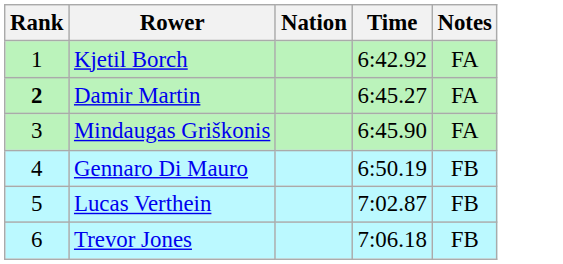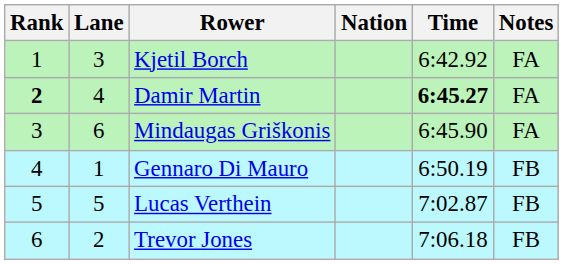+ column: Lane | 3 | 4 | 6 | 1 | 5 | 2
Damir Martin | Time: normal -> bold
